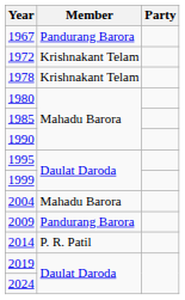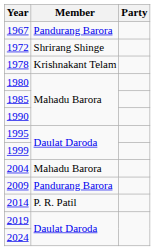1972 | Member: Krishnakant Telam -> Shrirang Shinge
